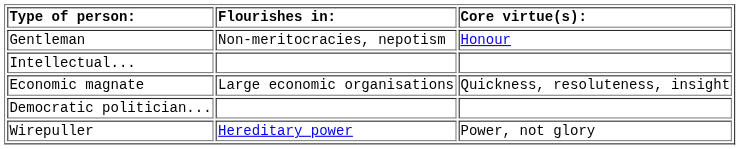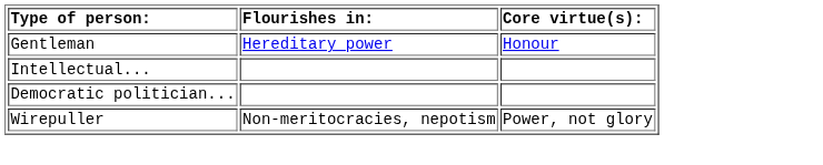Gentleman | Flourishes in:: Non-meritocracies, nepotism -> Hereditary power
- row: Economic magnate | Large economic organisations | Quickness, resoluteness, insight
Wirepuller | Flourishes in:: Hereditary power -> Non-meritocracies, nepotism
